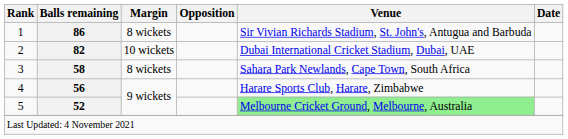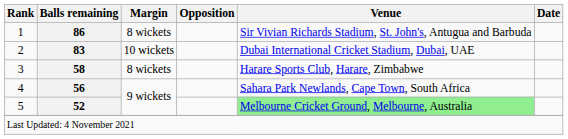2 | Balls remaining: 82 -> 83
3 | Venue: Sahara Park Newlands, Cape Town, South Africa -> Harare Sports Club, Harare, Zimbabwe
4 | Venue: Harare Sports Club, Harare, Zimbabwe -> Sahara Park Newlands, Cape Town, South Africa
